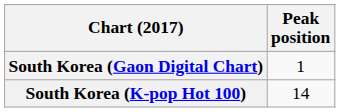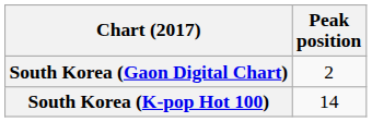South Korea (Gaon Digital Chart) | Peak position: 1 -> 2
